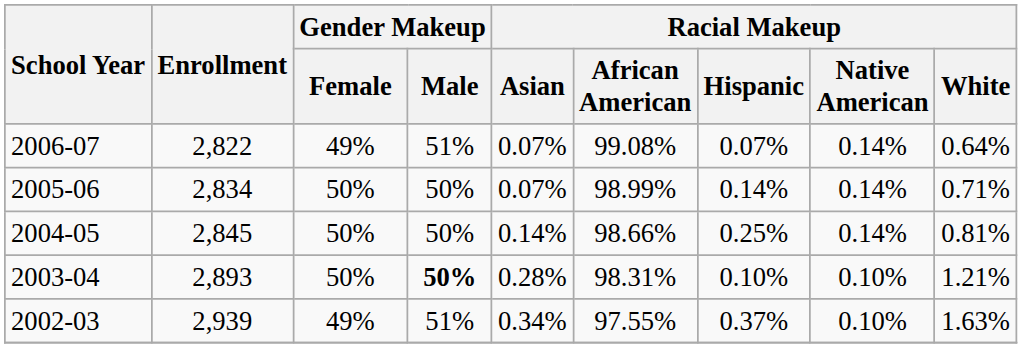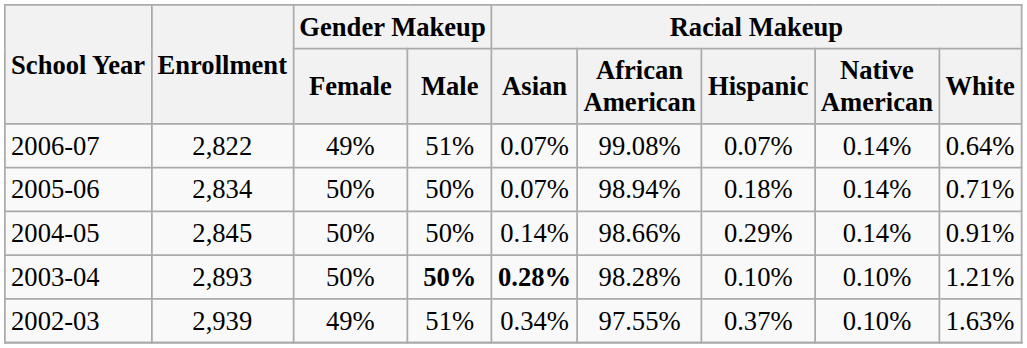2005-06 | Racial Makeup / African American: 98.99% -> 98.94%
2005-06 | Racial Makeup / Hispanic: 0.14% -> 0.18%
2004-05 | Racial Makeup / Hispanic: 0.25% -> 0.29%
2004-05 | Racial Makeup / White: 0.81% -> 0.91%
2003-04 | Racial Makeup / Asian: normal -> bold
2003-04 | Racial Makeup / African American: 98.31% -> 98.28%
